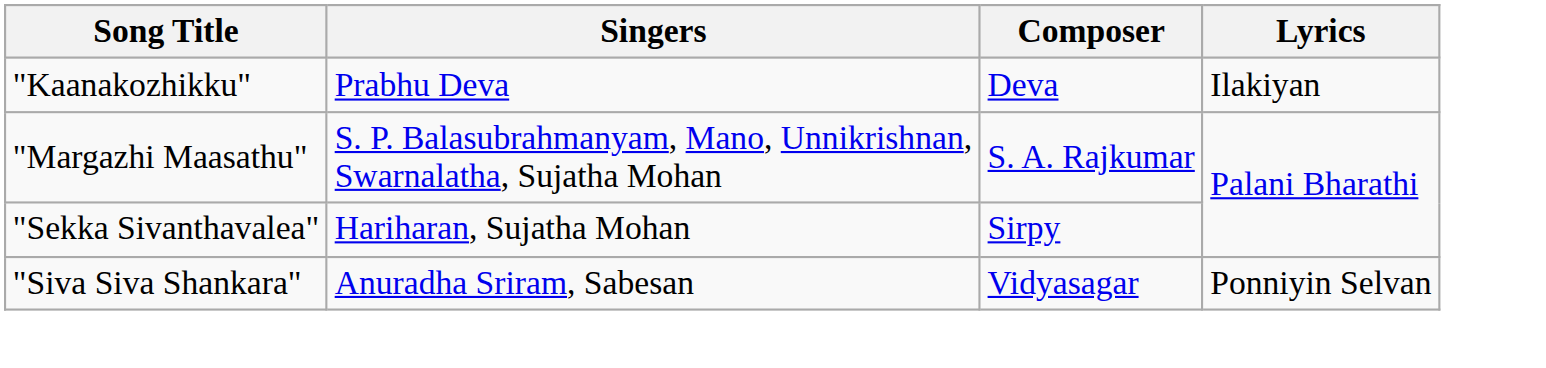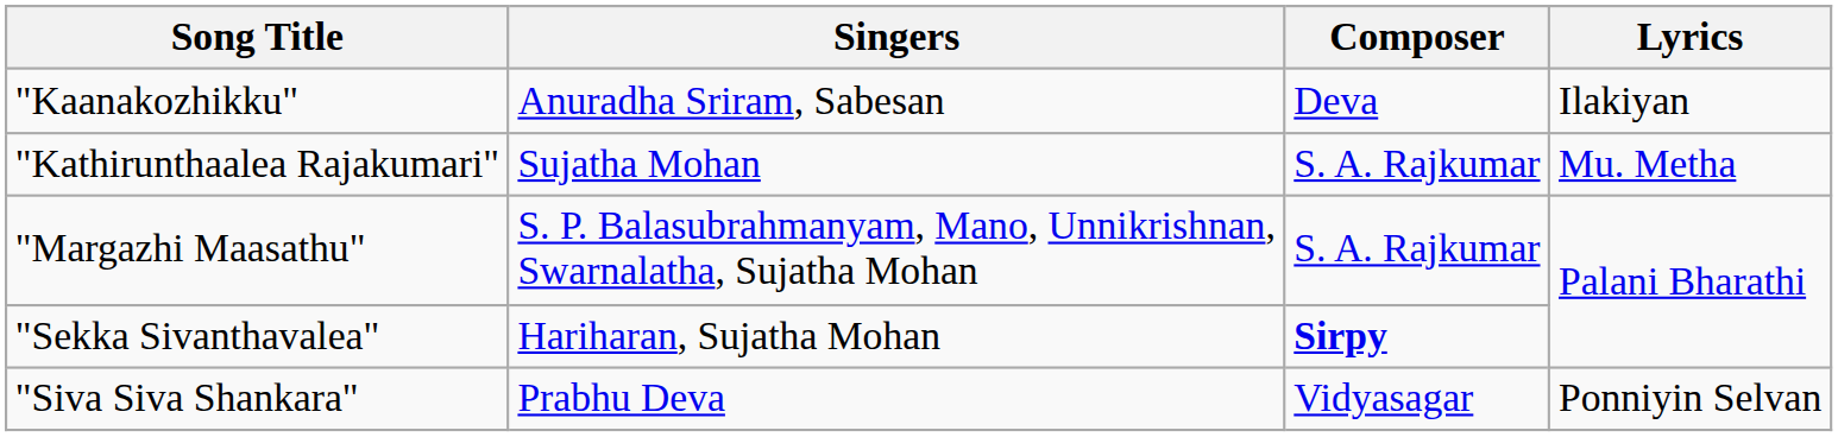"Kaanakozhikku" | Singers: Prabhu Deva -> Anuradha Sriram, Sabesan
+ row: "Kathirunthaalea Rajakumari" | Sujatha Mohan | S. A. Rajkumar | Mu. Metha
"Sekka Sivanthavalea" | Composer: normal -> bold
"Siva Siva Shankara" | Singers: Anuradha Sriram, Sabesan -> Prabhu Deva
